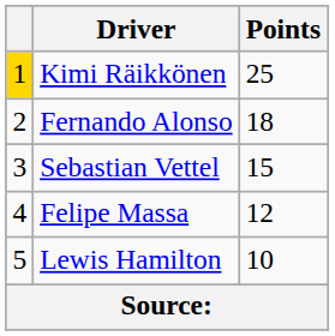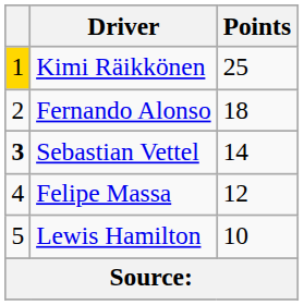Sebastian Vettel | column 1: normal -> bold
Sebastian Vettel | Points: 15 -> 14
